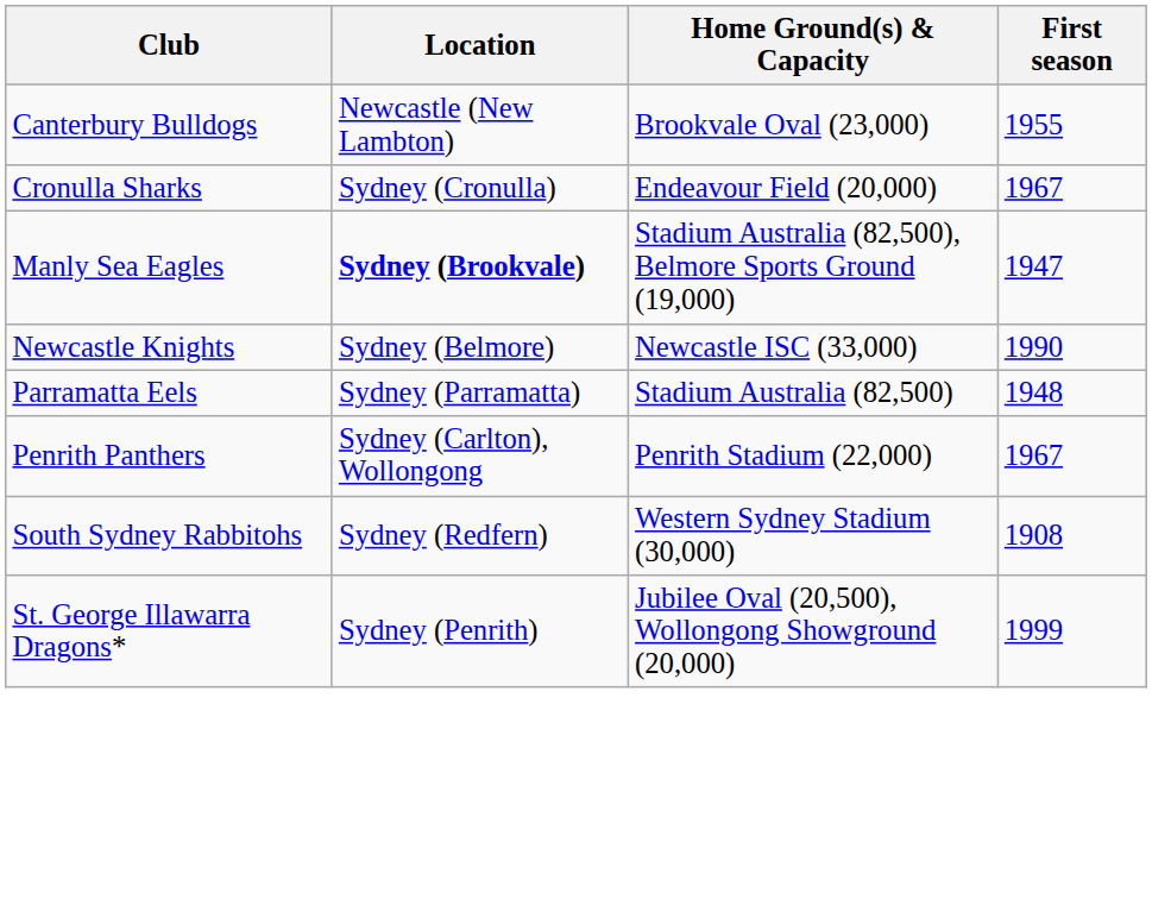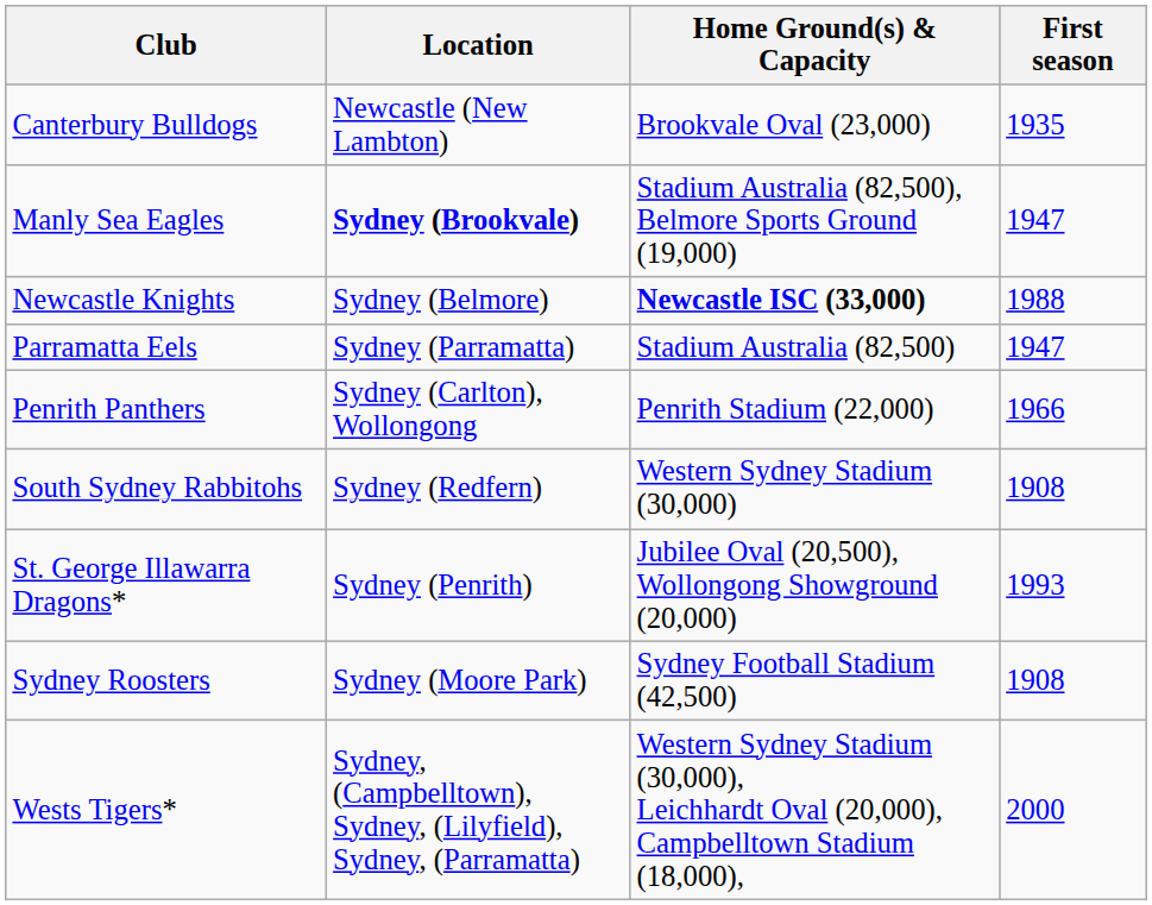Canterbury Bulldogs | First season: 1955 -> 1935
- row: Cronulla Sharks | Sydney (Cronulla) | Endeavour Field (20,000) | 1967
Newcastle Knights | Home Ground(s) & Capacity: normal -> bold
Newcastle Knights | First season: 1990 -> 1988
Parramatta Eels | First season: 1948 -> 1947
Penrith Panthers | First season: 1967 -> 1966
St. George Illawarra Dragons* | First season: 1999 -> 1993
+ row: Sydney Roosters | Sydney (Moore Park) | Sydney Football Stadium (42,500) | 1908
+ row: Wests Tigers* | Sydney, (Campbelltown), Sydney, (Lilyfield), Sydney, (Parramatta) | Western Sydney Stadium (30,000), Leichhardt Oval (20,000), Campbelltown Stadium (18,000), | 2000
